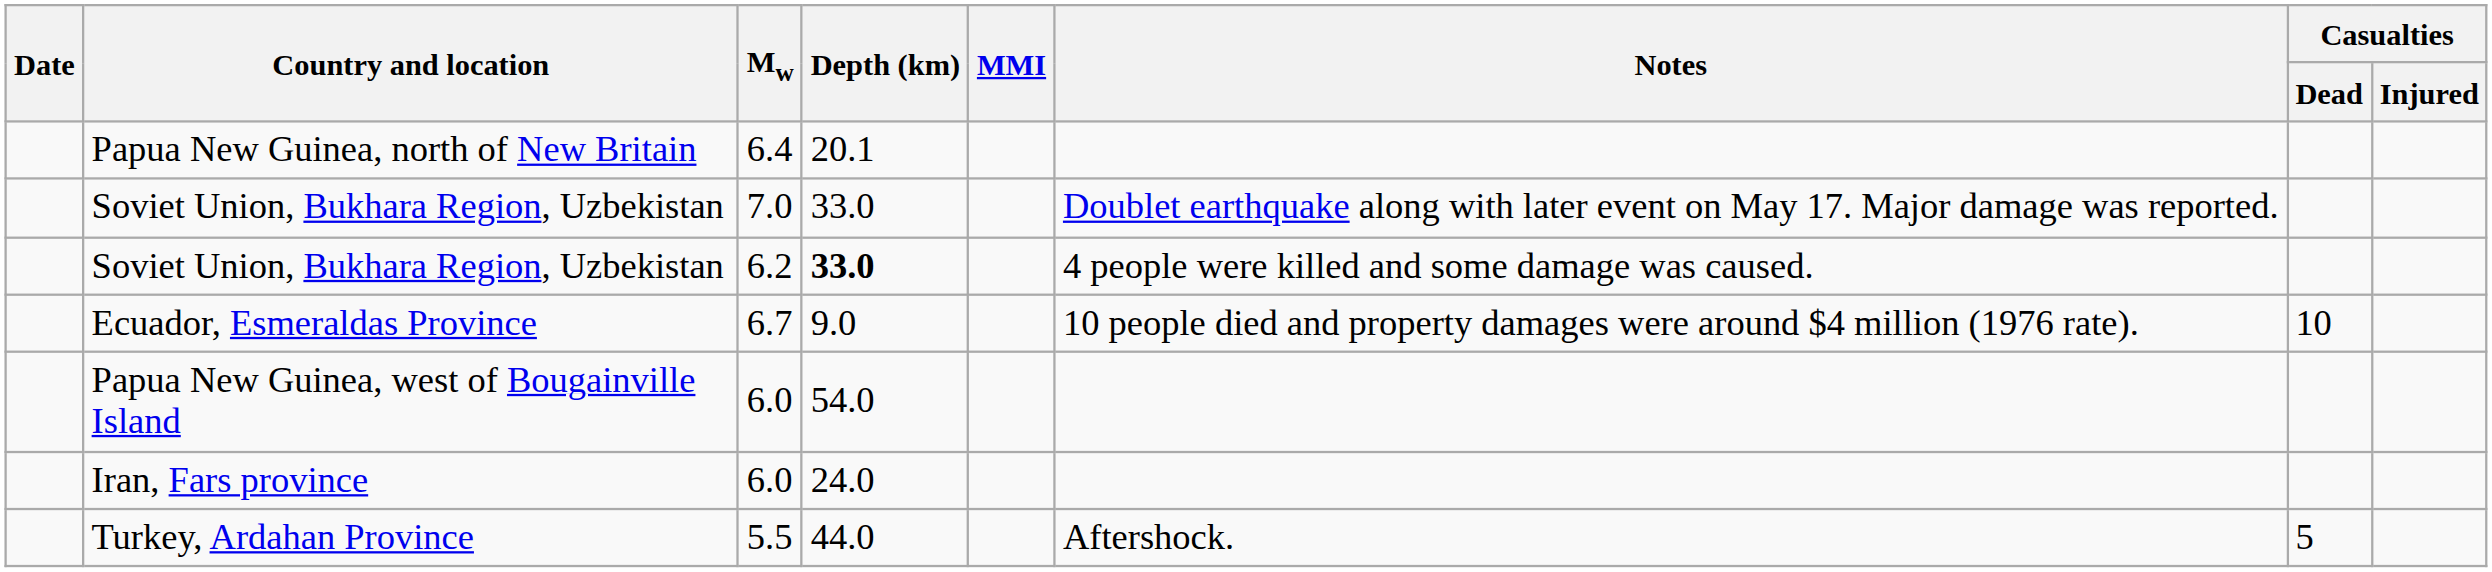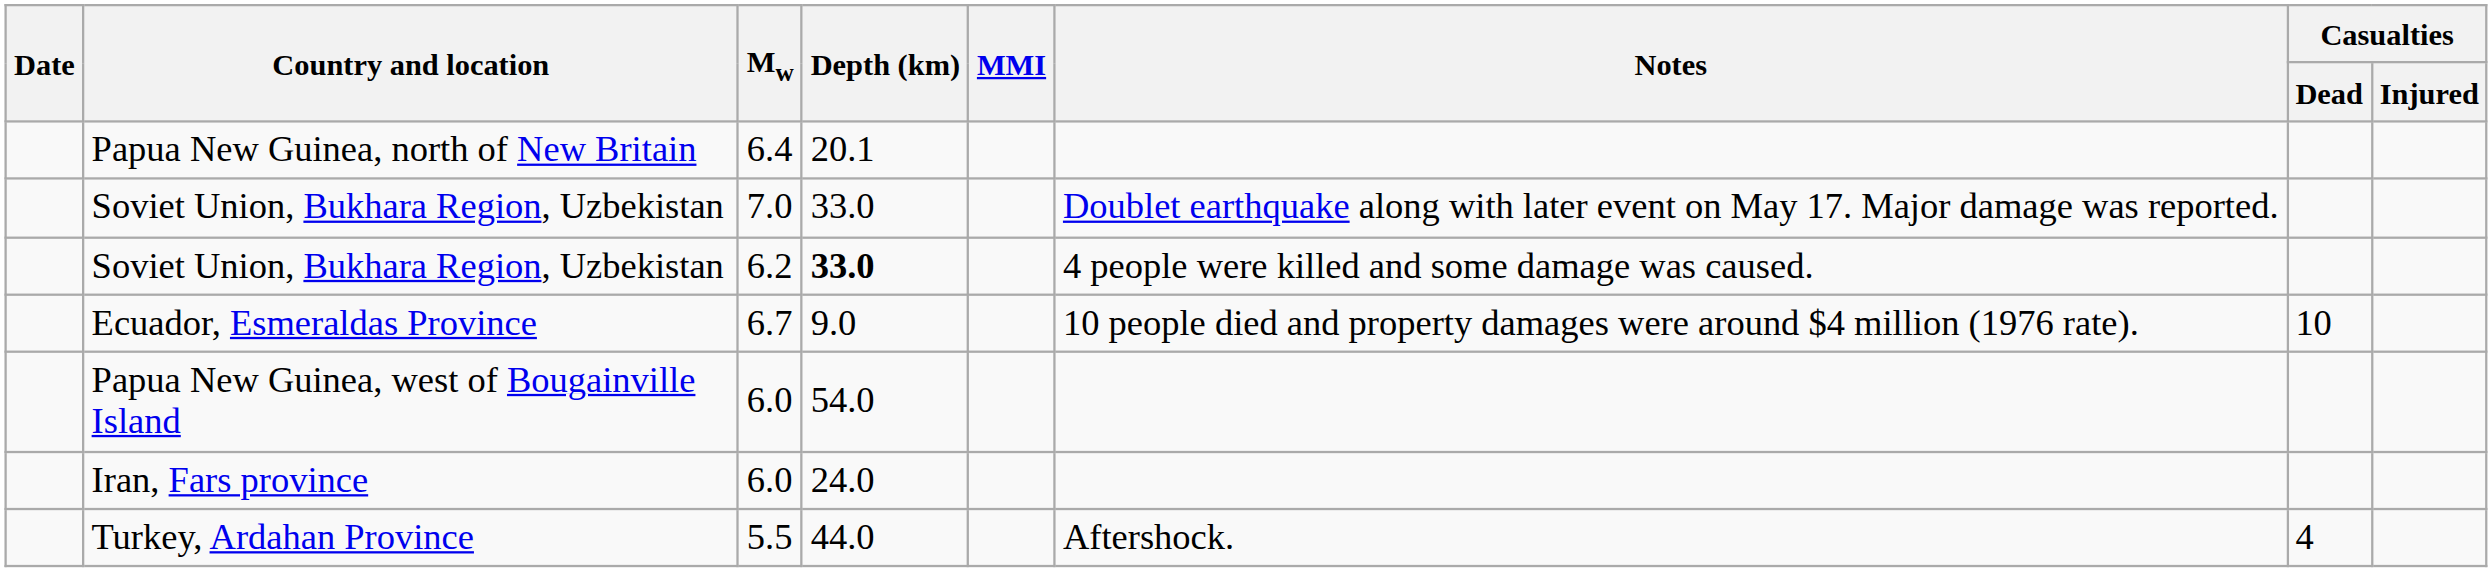Turkey, Ardahan Province | Casualties / Dead: 5 -> 4
